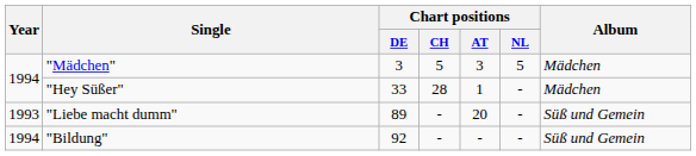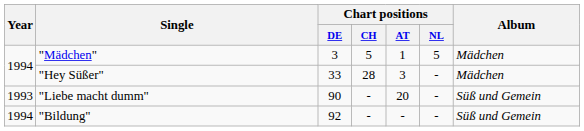"Mädchen" | Chart positions / AT: 3 -> 1
"Hey Süßer" | Chart positions / AT: 1 -> 3
"Liebe macht dumm" | Chart positions / DE: 89 -> 90
